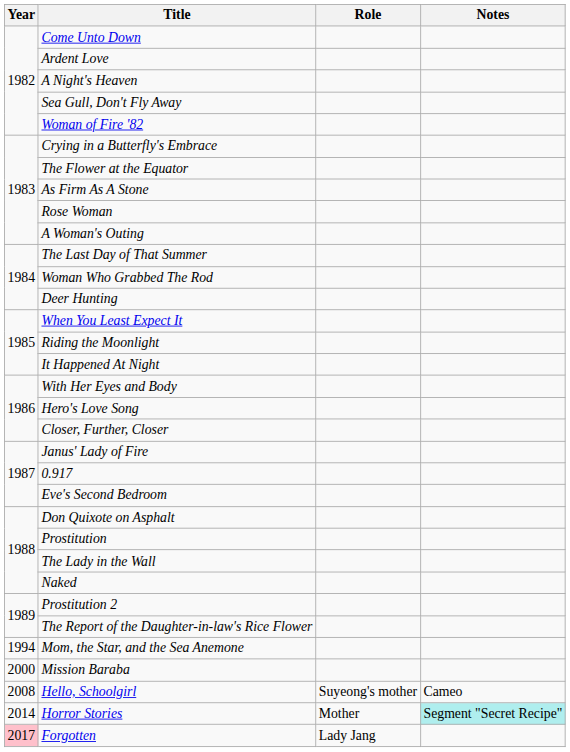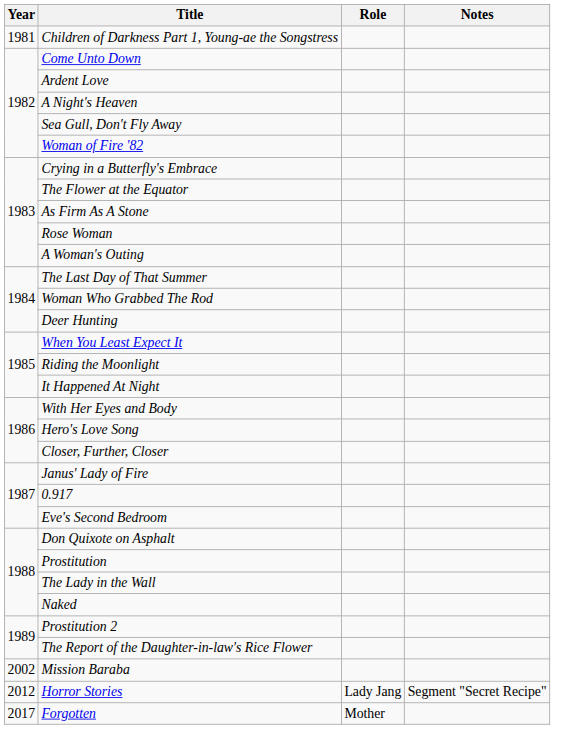+ row: 1981 | Children of Darkness Part 1, Young-ae the Songstress
- row: 1994 | Mom, the Star, and the Sea Anemone
Mission Baraba | Year: 2000 -> 2002
- row: 2008 | Hello, Schoolgirl | Suyeong's mother | Cameo
Horror Stories | Year: 2014 -> 2012
Horror Stories | Role: Mother -> Lady Jang
Horror Stories | Notes: paleturquoise background -> no background
Forgotten | Year: pink background -> no background
Forgotten | Role: Lady Jang -> Mother
